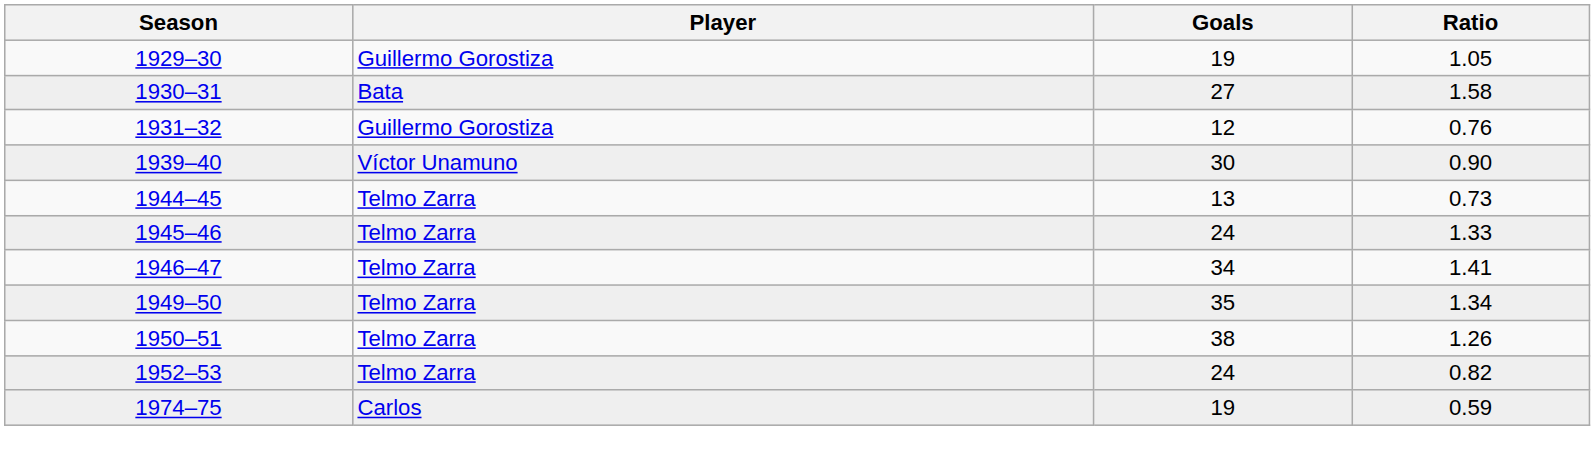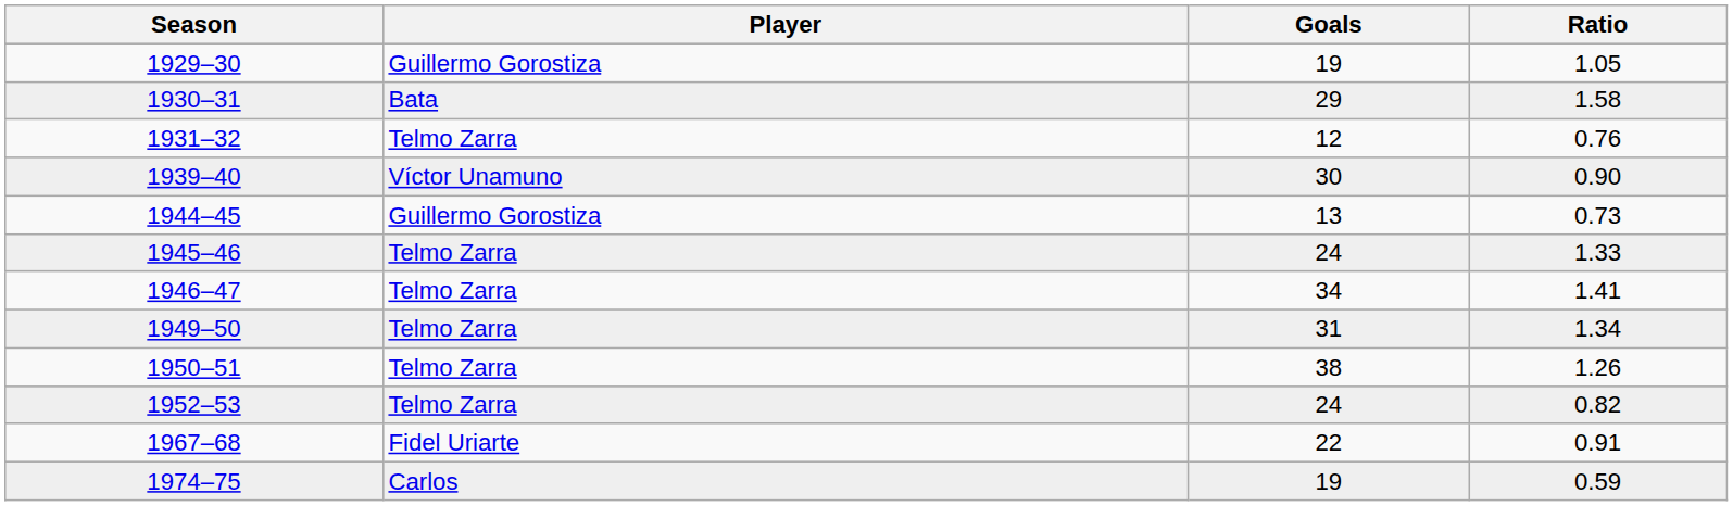1930–31 | Goals: 27 -> 29
1931–32 | Player: Guillermo Gorostiza -> Telmo Zarra
1944–45 | Player: Telmo Zarra -> Guillermo Gorostiza
1949–50 | Goals: 35 -> 31
+ row: 1967–68 | Fidel Uriarte | 22 | 0.91
